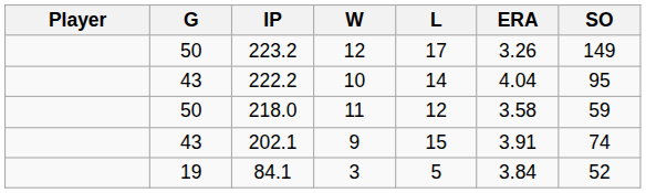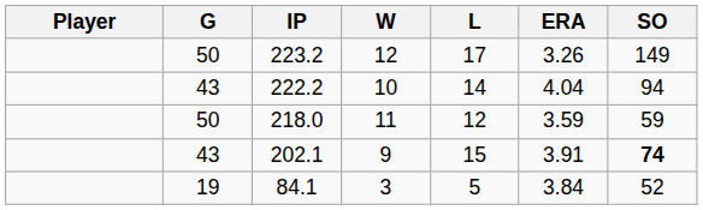222.2 | SO: 95 -> 94
218.0 | ERA: 3.58 -> 3.59
202.1 | SO: normal -> bold
